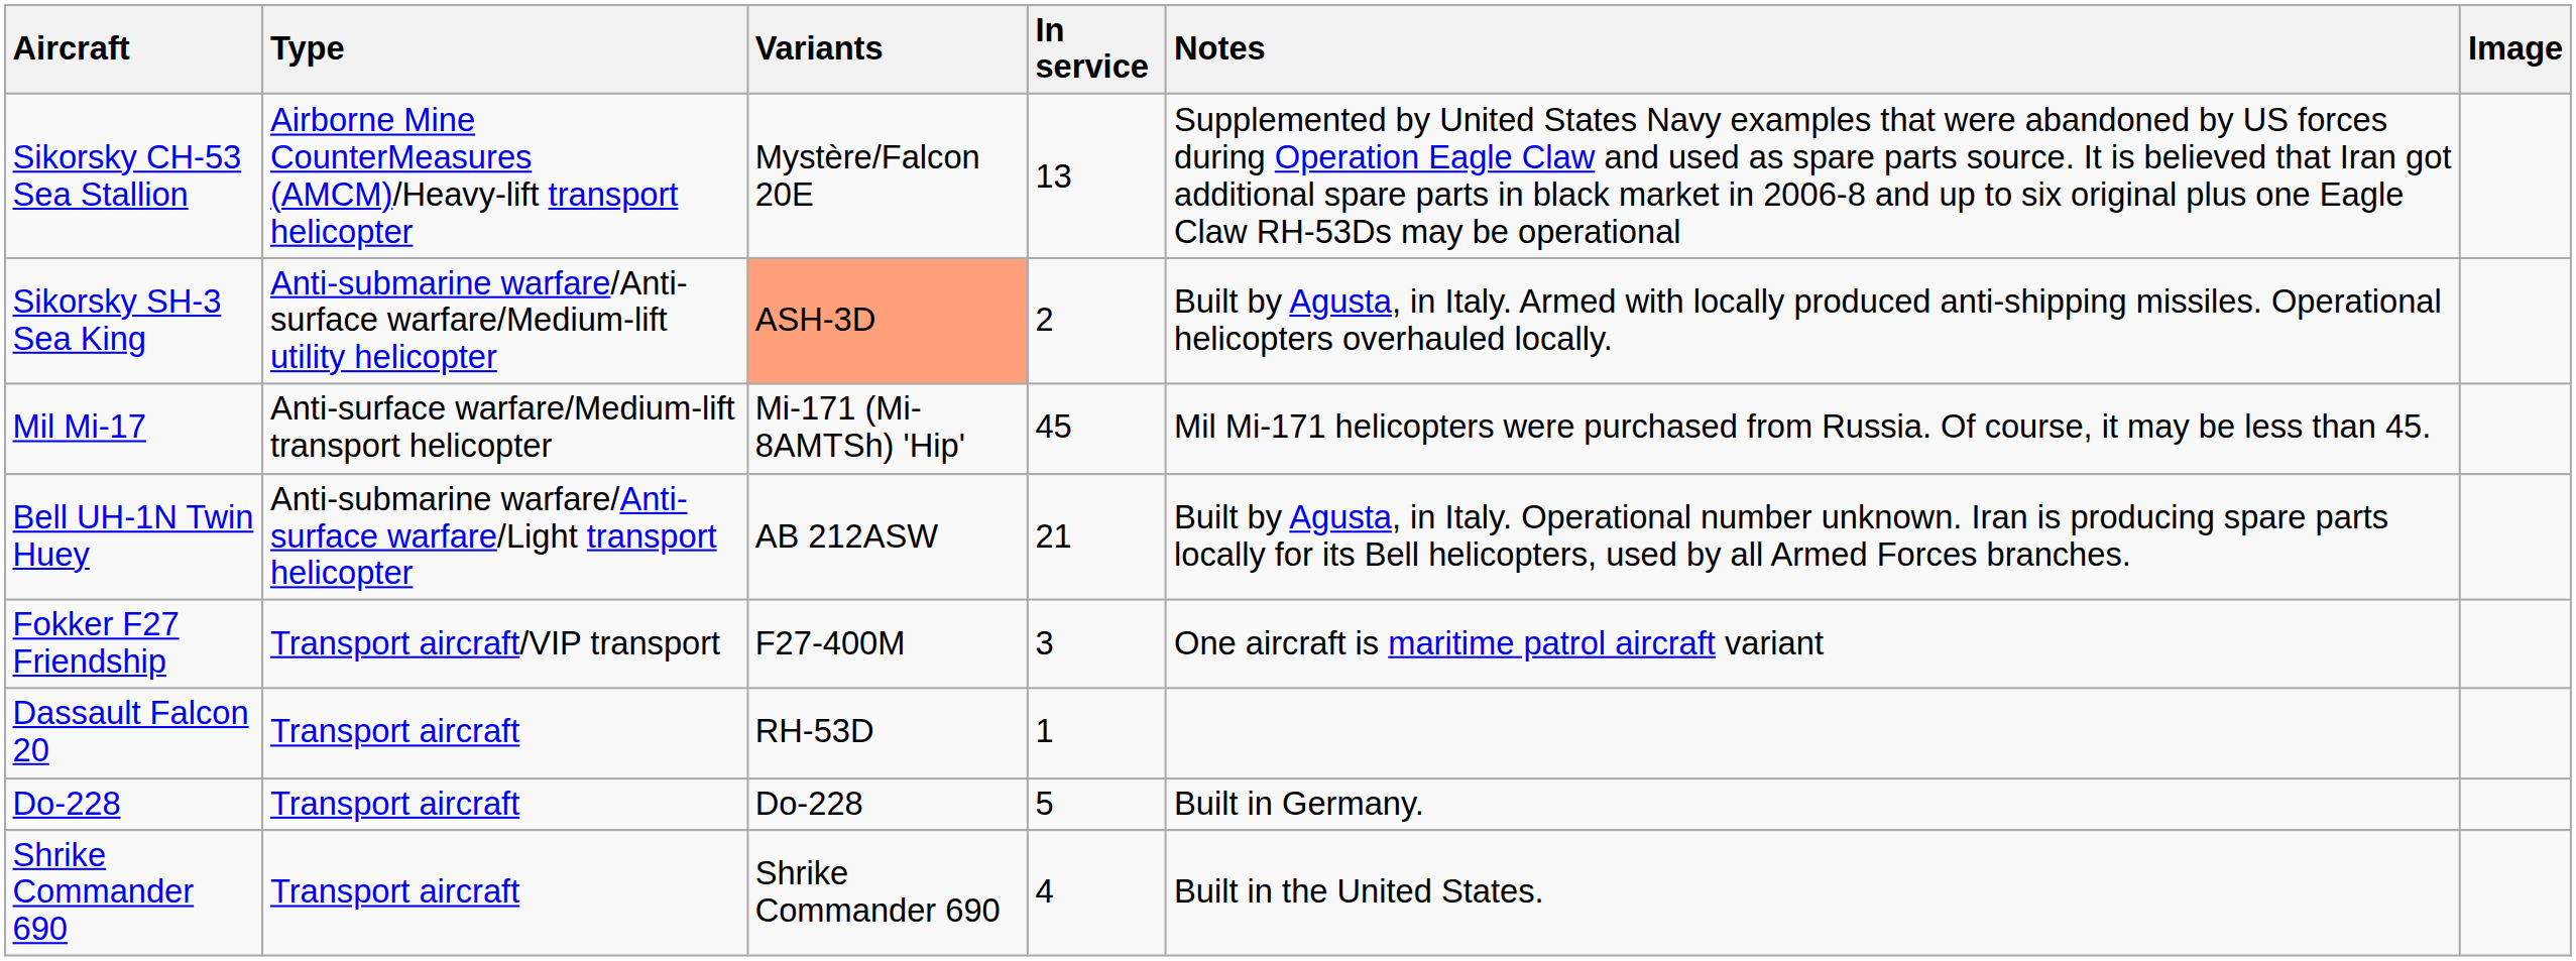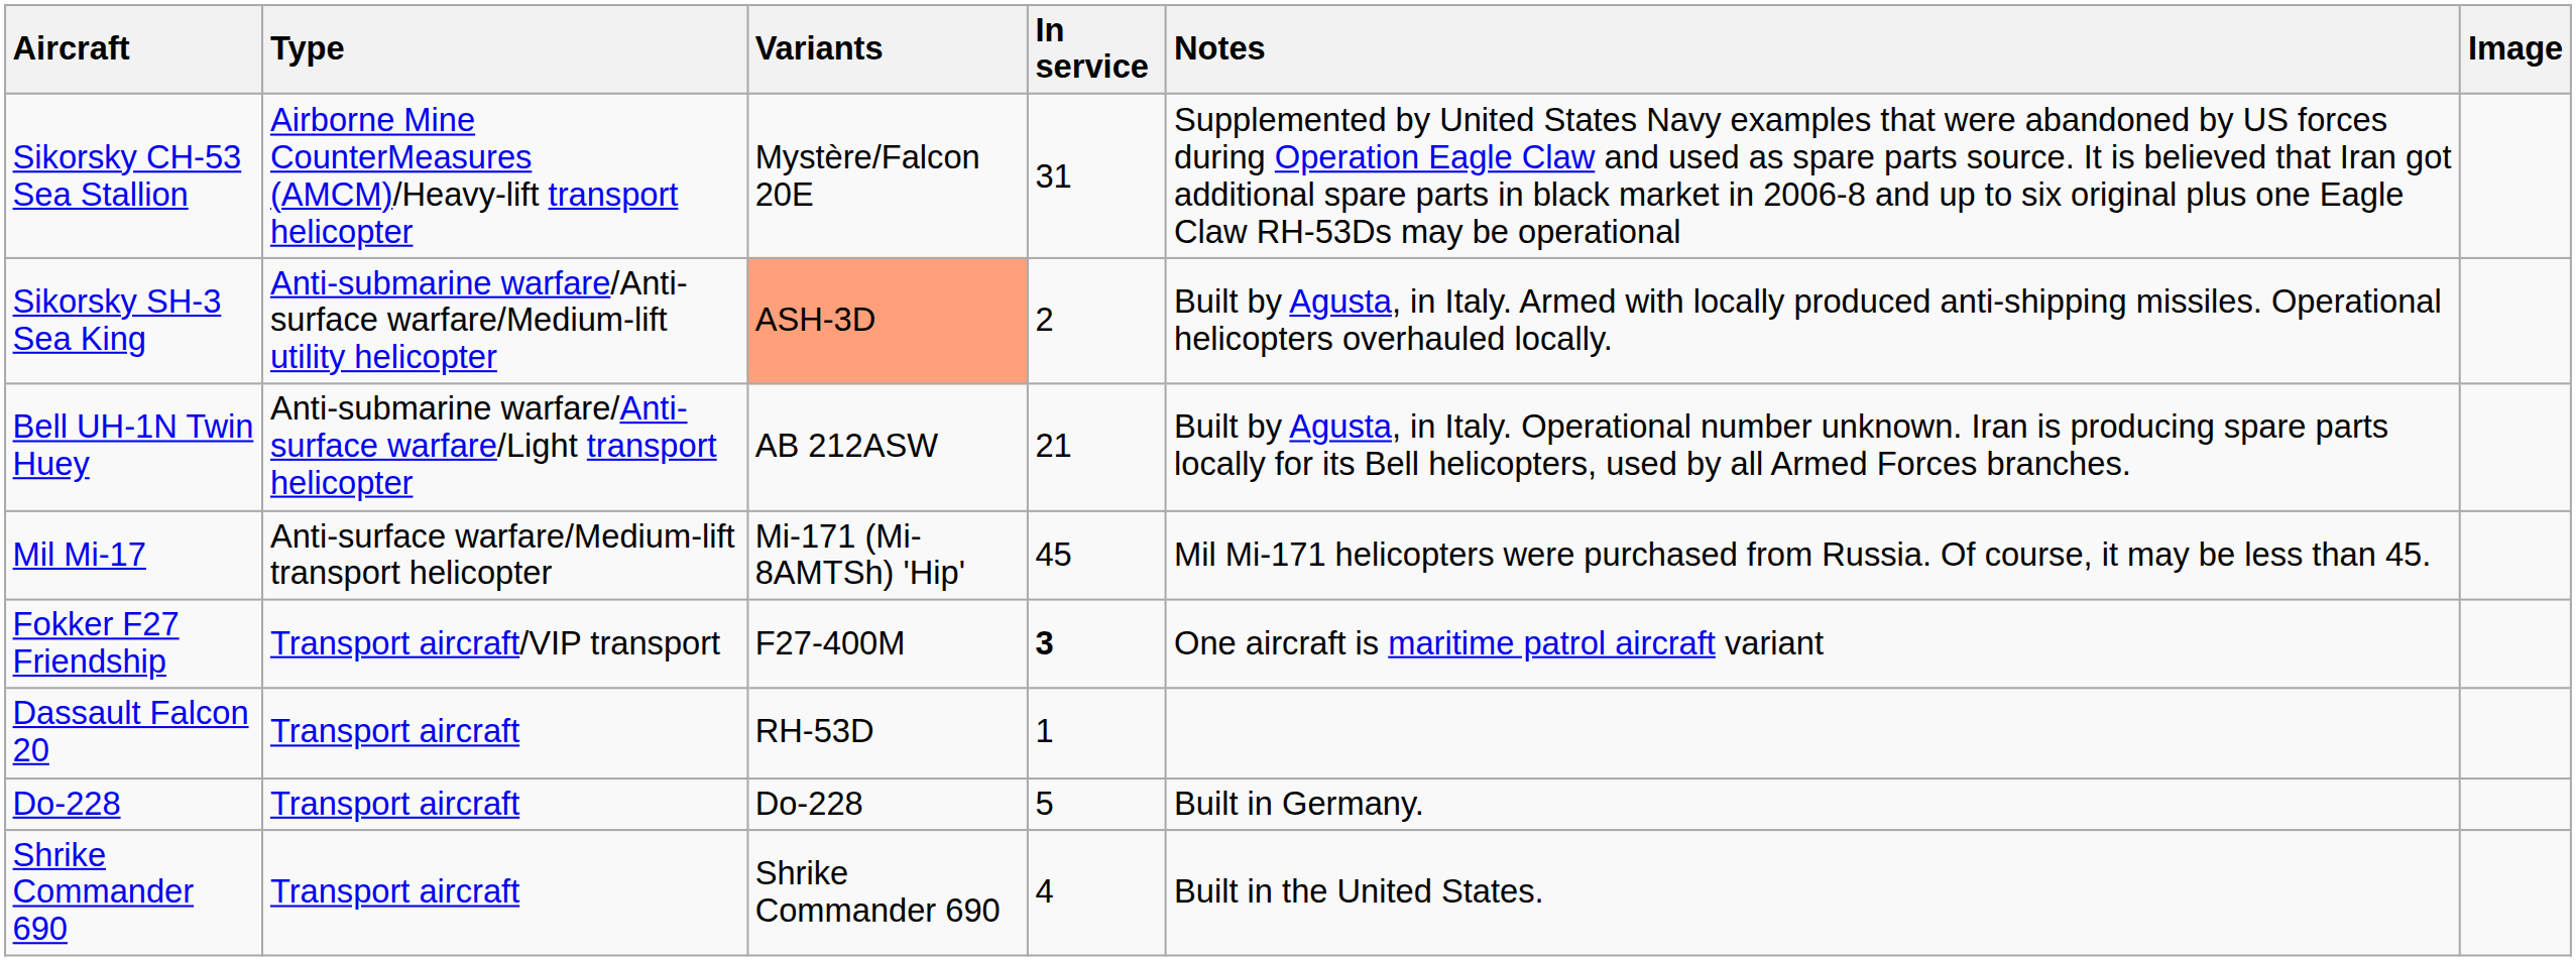Sikorsky CH-53 Sea Stallion | In service: 13 -> 31
rows swapped: Mil Mi-17 <-> Bell UH-1N Twin Huey
Fokker F27 Friendship | In service: normal -> bold
